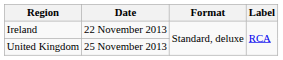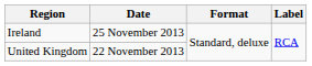Ireland | Date: 22 November 2013 -> 25 November 2013
United Kingdom | Date: 25 November 2013 -> 22 November 2013
